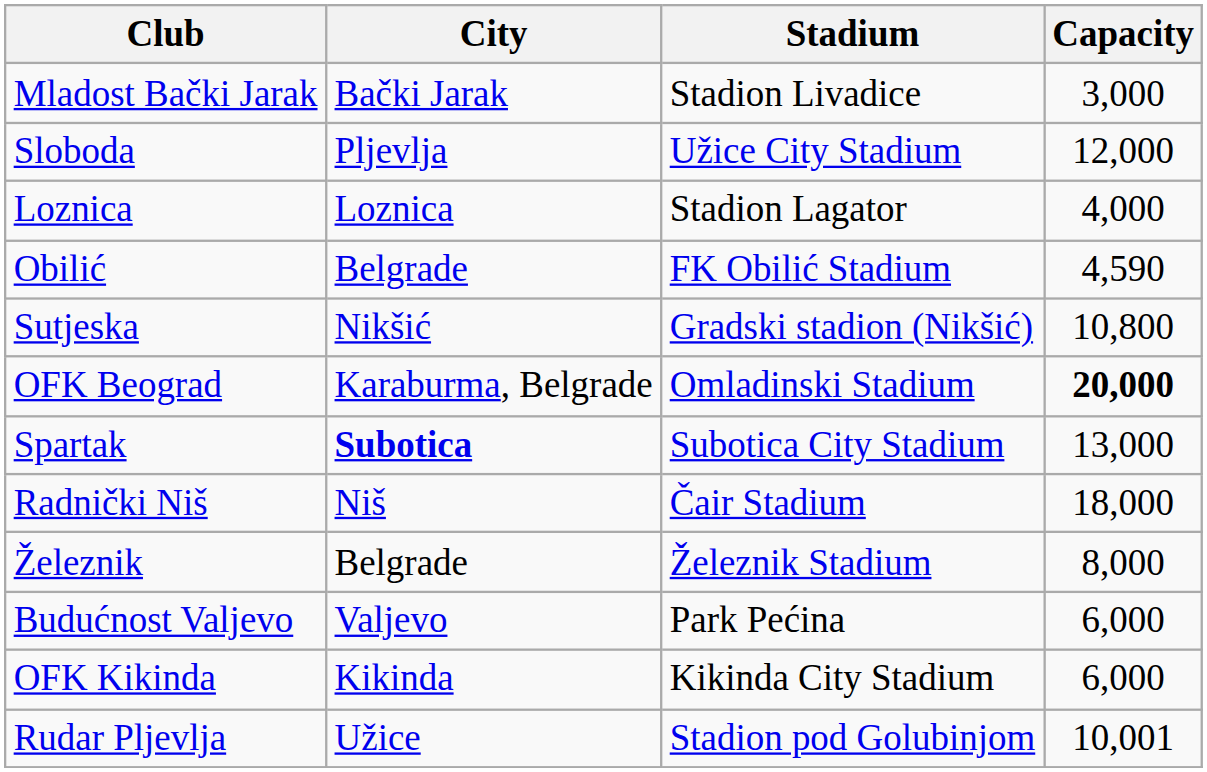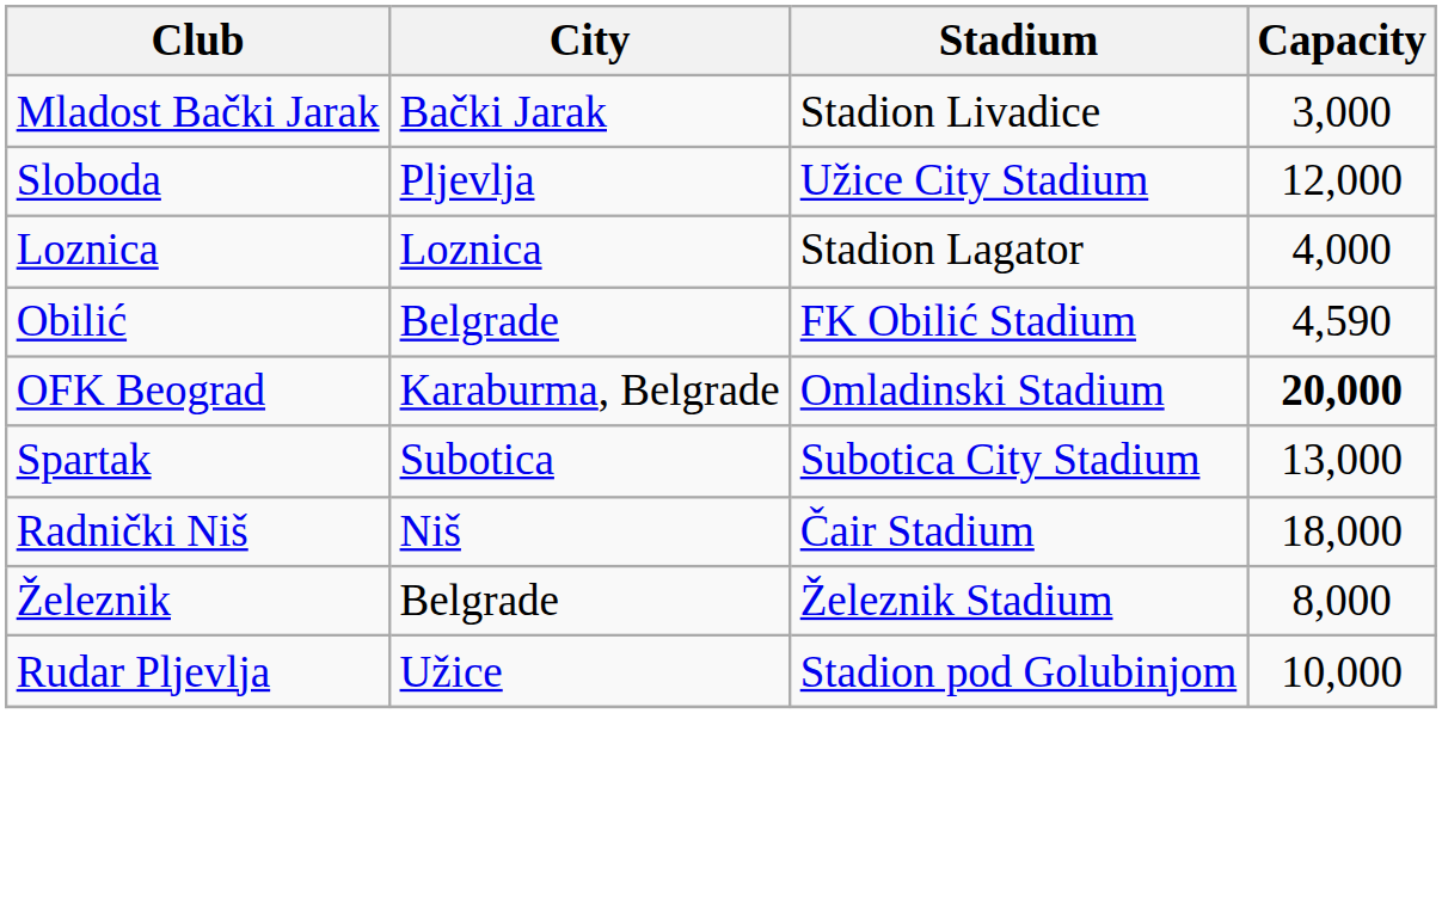- row: Sutjeska | Nikšić | Gradski stadion (Nikšić) | 10,800
Spartak | City: bold -> normal
- row: Budućnost Valjevo | Valjevo | Park Pećina | 6,000
- row: OFK Kikinda | Kikinda | Kikinda City Stadium | 6,000
Rudar Pljevlja | Capacity: 10,001 -> 10,000
